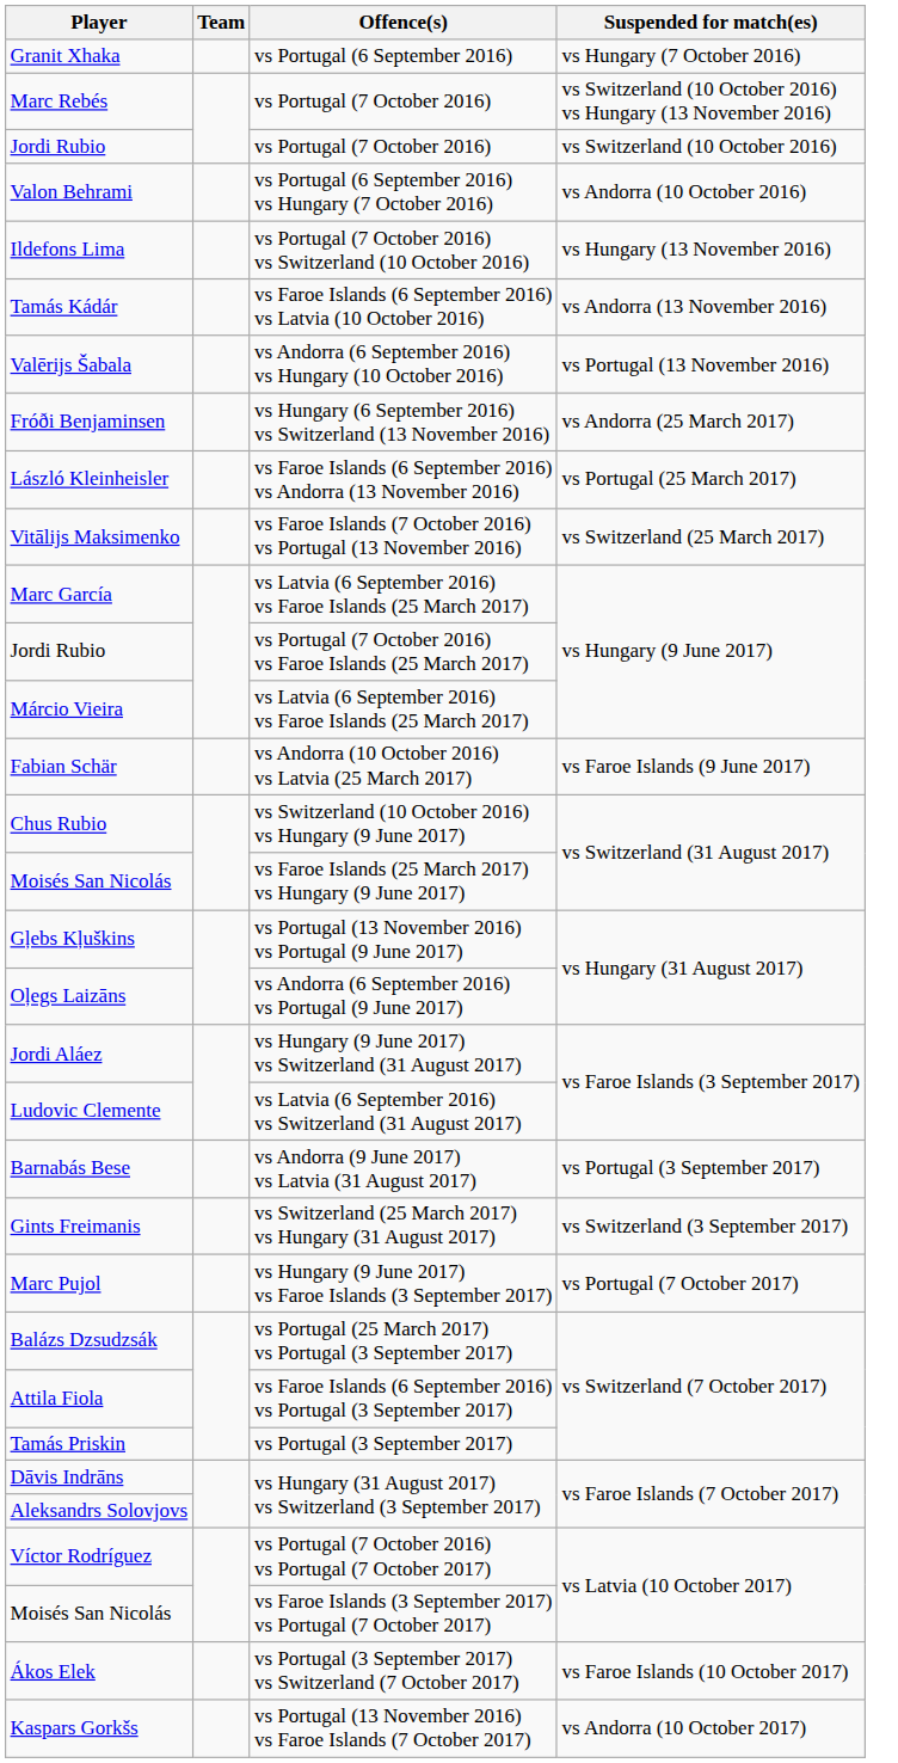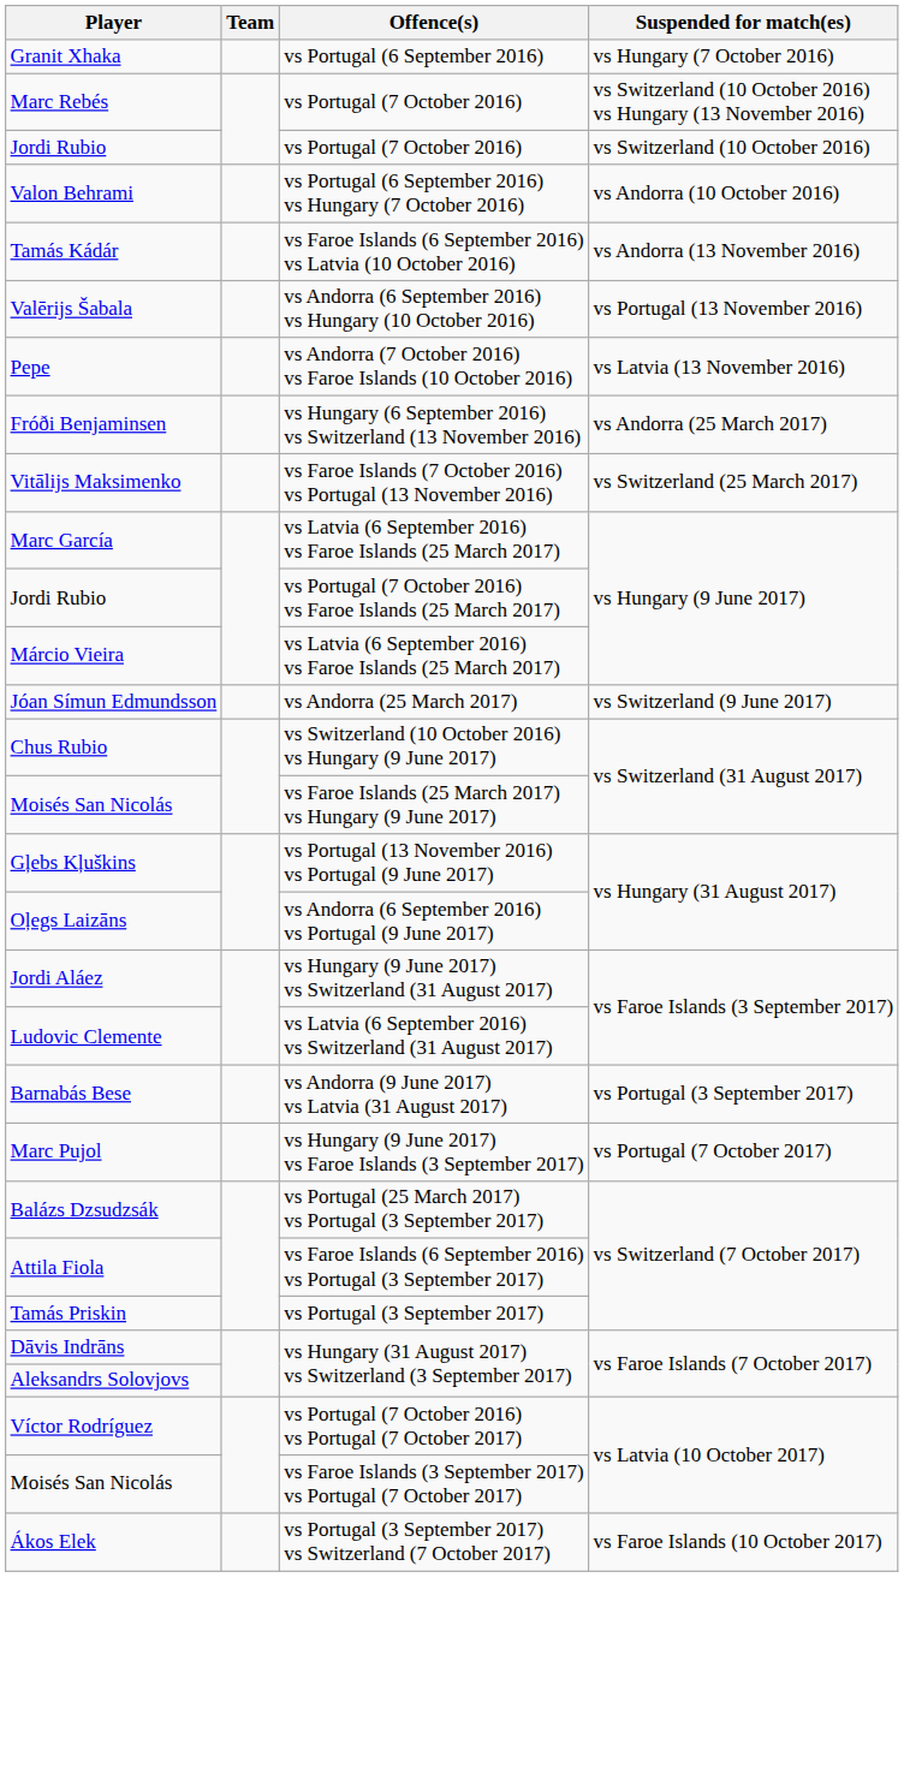- row: Ildefons Lima | vs Portugal (7 October 2016) vs Switzerland (10 October 2016) | vs Hungary (13 November 2016)
+ row: Pepe | vs Andorra (7 October 2016) vs Faroe Islands (10 October 2016) | vs Latvia (13 November 2016)
- row: László Kleinheisler | vs Faroe Islands (6 September 2016) vs Andorra (13 November 2016) | vs Portugal (25 March 2017)
+ row: Jóan Símun Edmundsson | vs Andorra (25 March 2017) | vs Switzerland (9 June 2017)
- row: Fabian Schär | vs Andorra (10 October 2016) vs Latvia (25 March 2017) | vs Faroe Islands (9 June 2017)
- row: Gints Freimanis | vs Switzerland (25 March 2017) vs Hungary (31 August 2017) | vs Switzerland (3 September 2017)
- row: Kaspars Gorkšs | vs Portugal (13 November 2016) vs Faroe Islands (7 October 2017) | vs Andorra (10 October 2017)
